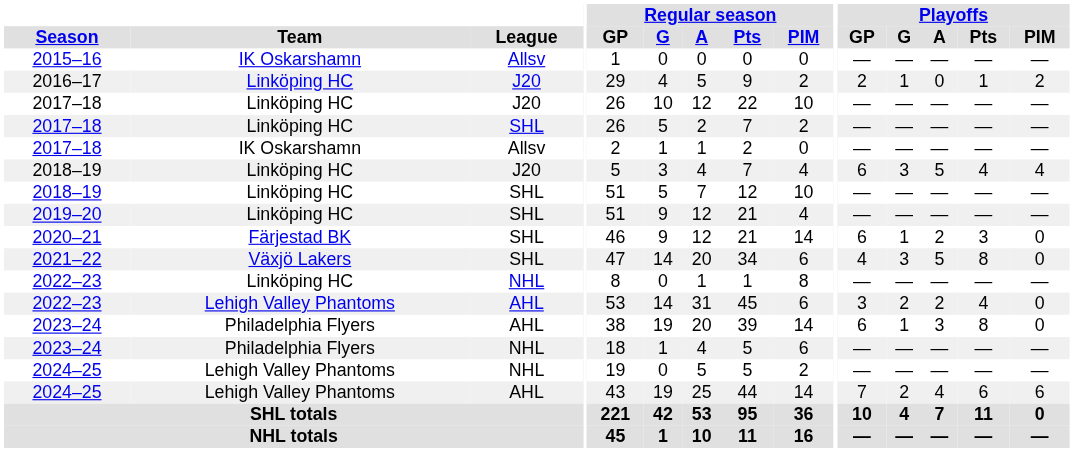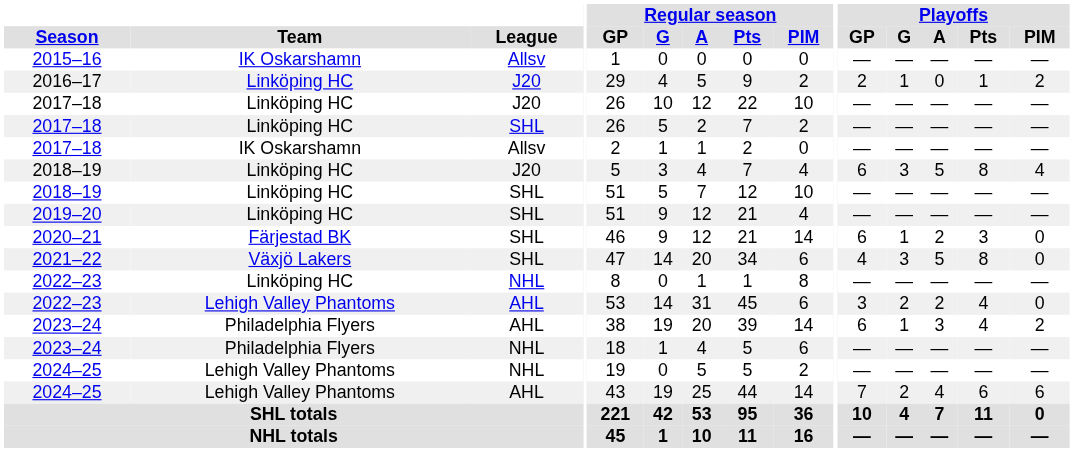2018–19 / J20 | Playoffs / Pts: 4 -> 8
2023–24 / AHL | Playoffs / Pts: 8 -> 4
2023–24 / AHL | Playoffs / PIM: 0 -> 2
